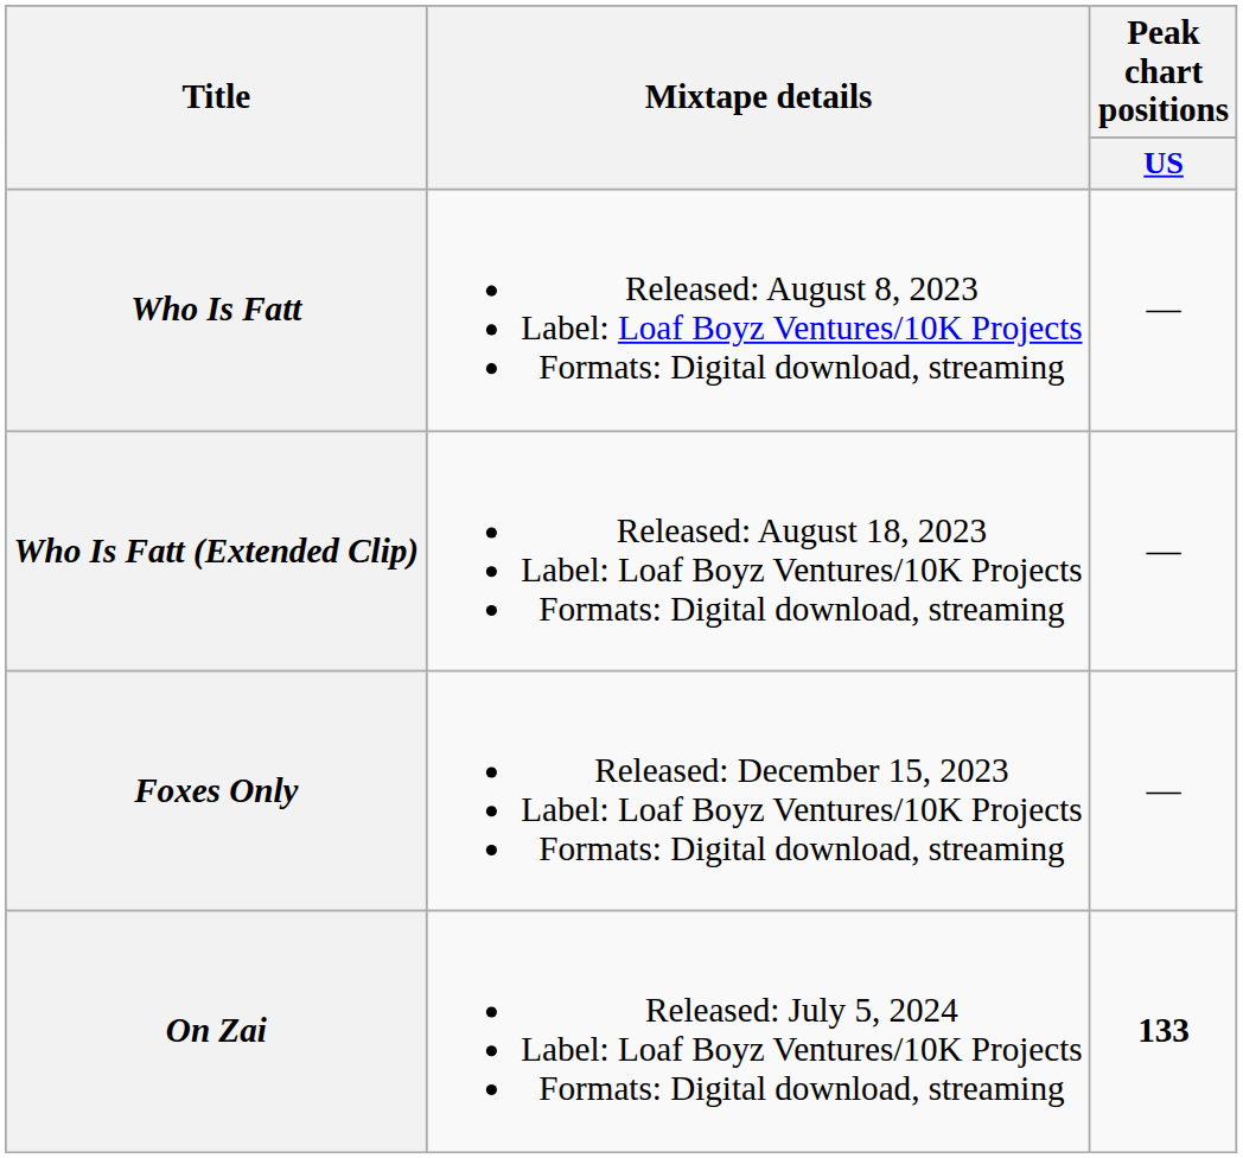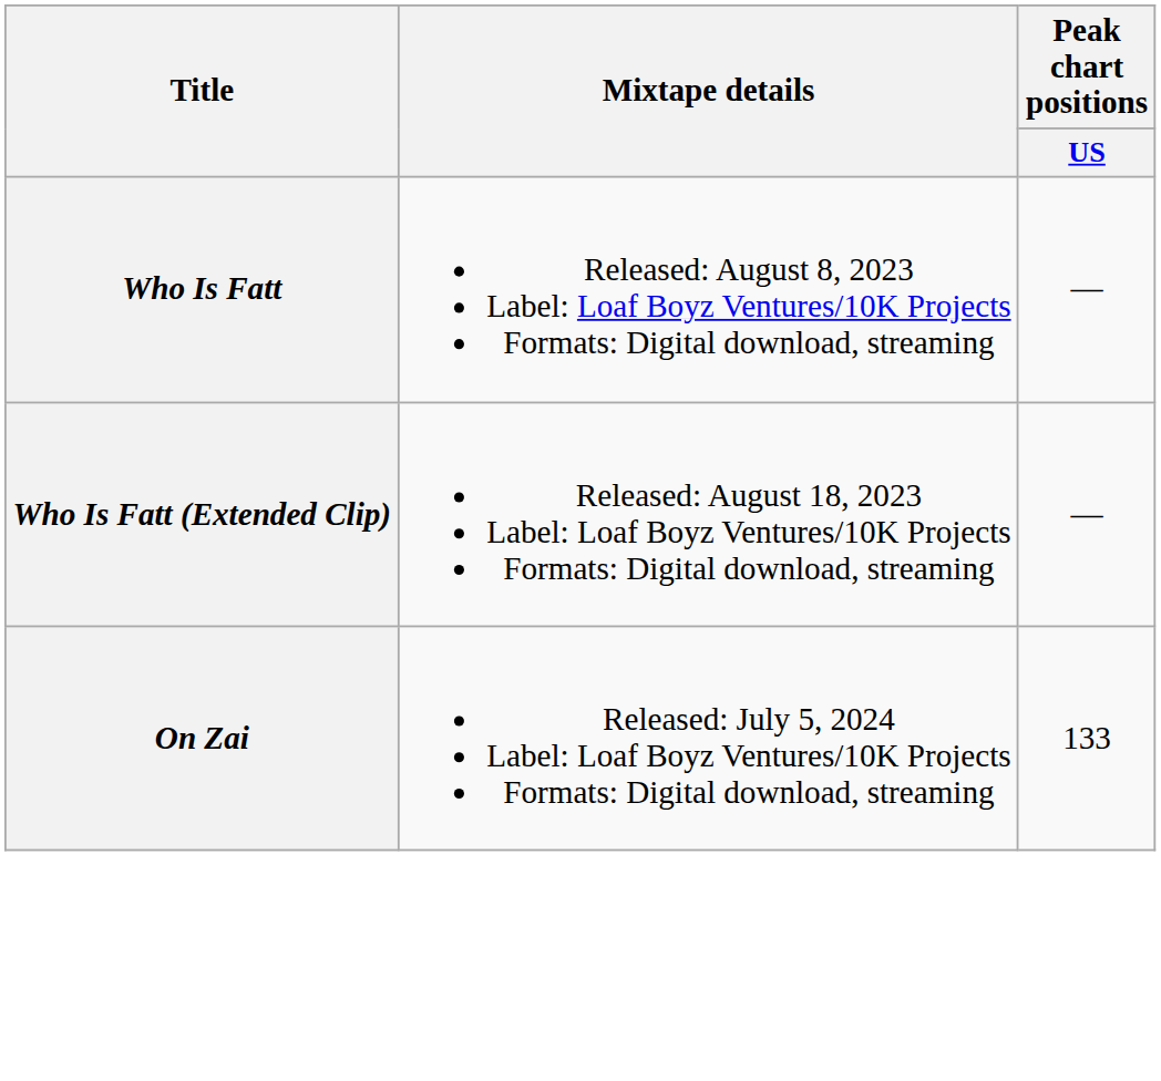- row: Foxes Only | Released: December 15, 2023 Label: Loaf Boyz Ventures/10K Projects Formats: Digital download, streaming | —
On Zai | Peak chart positions / US: bold -> normal
